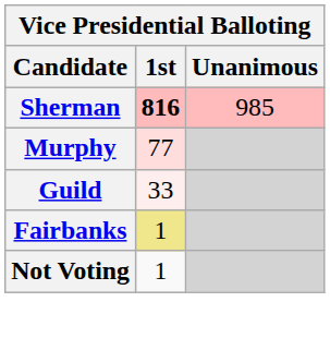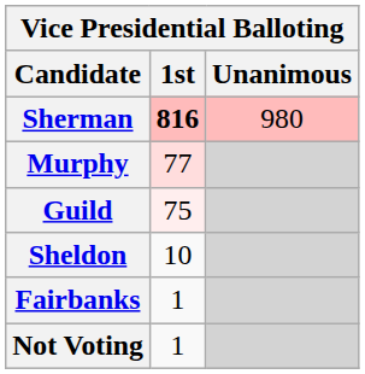Sherman | Unanimous: 985 -> 980
Guild | 1st: 33 -> 75
+ row: Sheldon | 10
Fairbanks | 1st: khaki background -> no background
